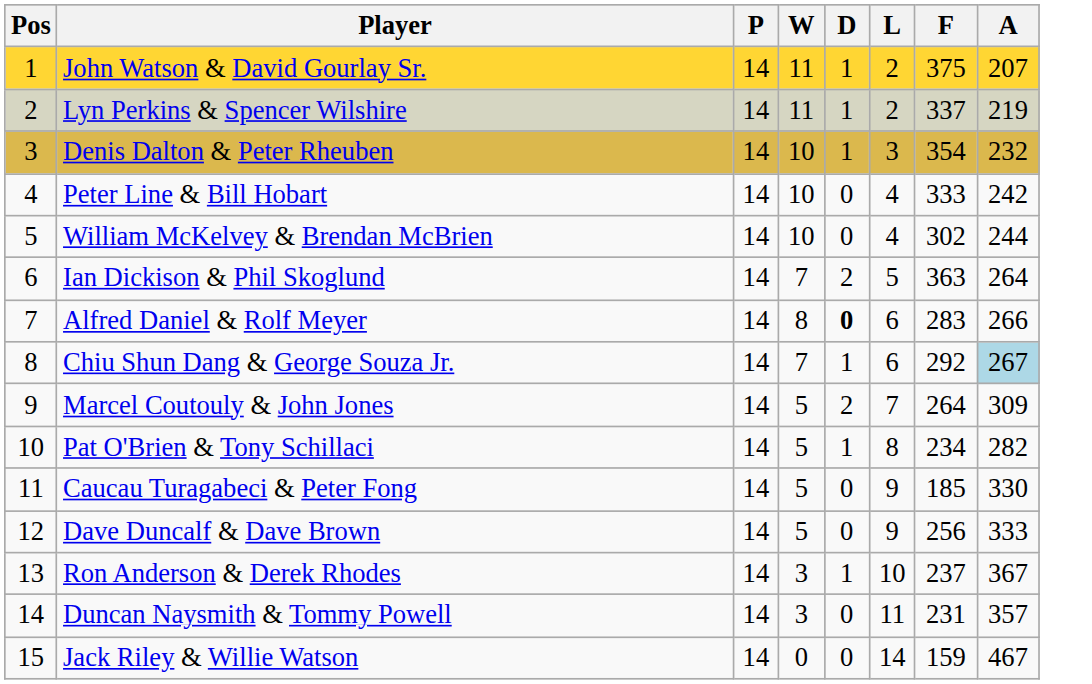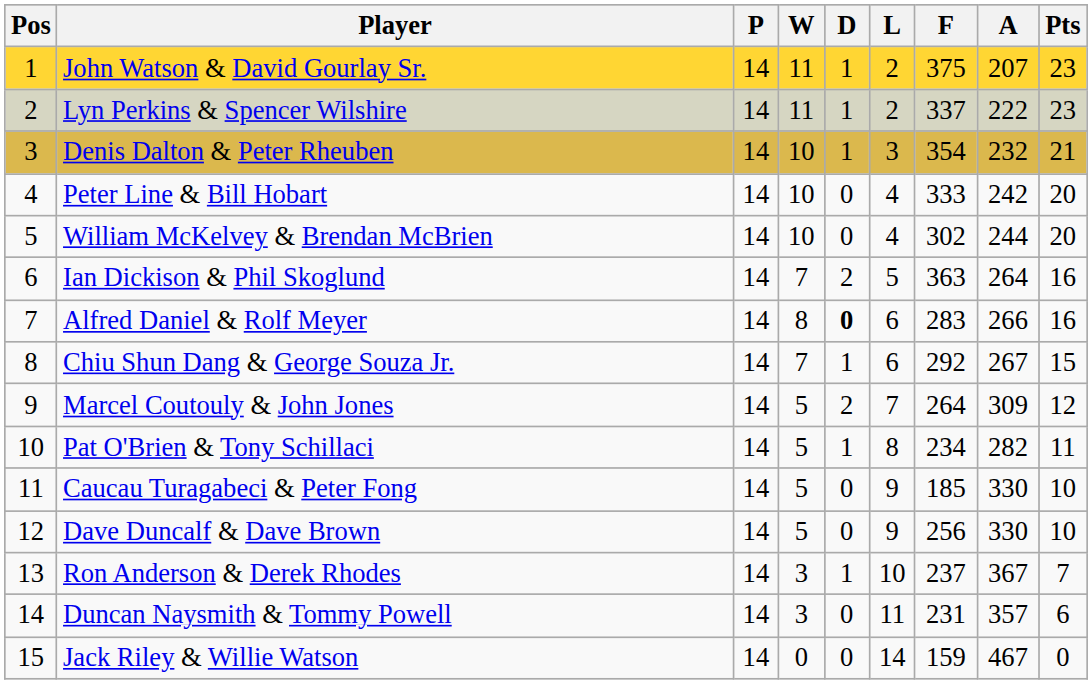+ column: Pts | 23 | 23 | 21 | 20 | 20 | 16 | 16 | 15 | 12 | 11 | 10 | 10 | 7 | 6 | 0
Lyn Perkins & Spencer Wilshire | A: 219 -> 222
Chiu Shun Dang & George Souza Jr. | A: lightblue background -> no background
Dave Duncalf & Dave Brown | A: 333 -> 330
